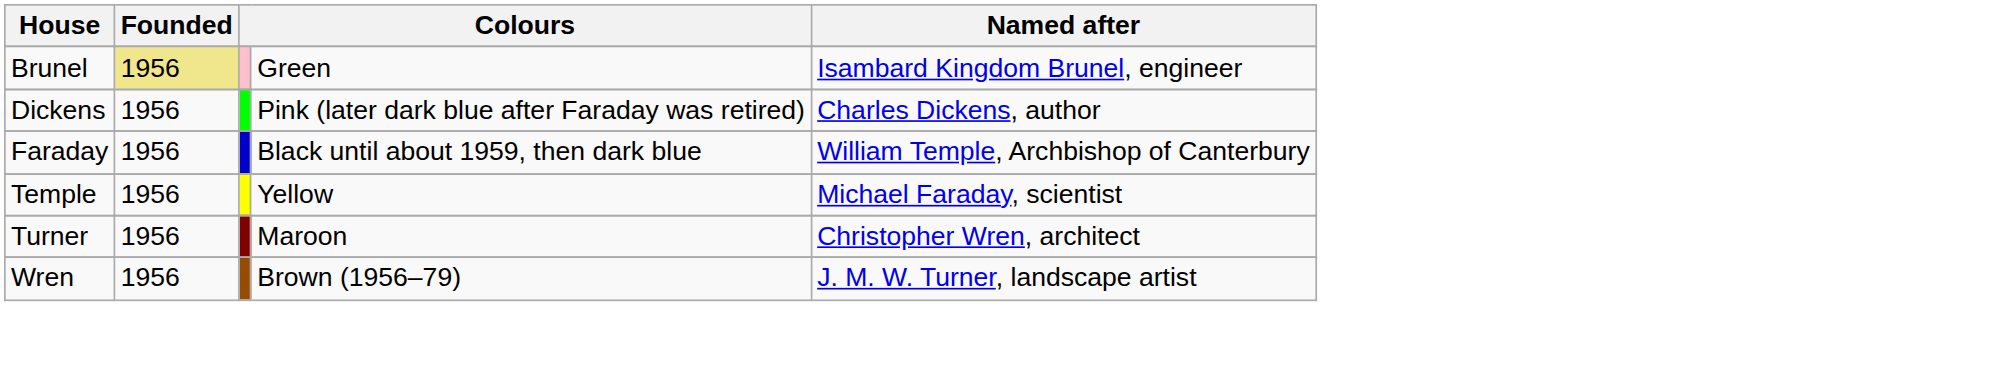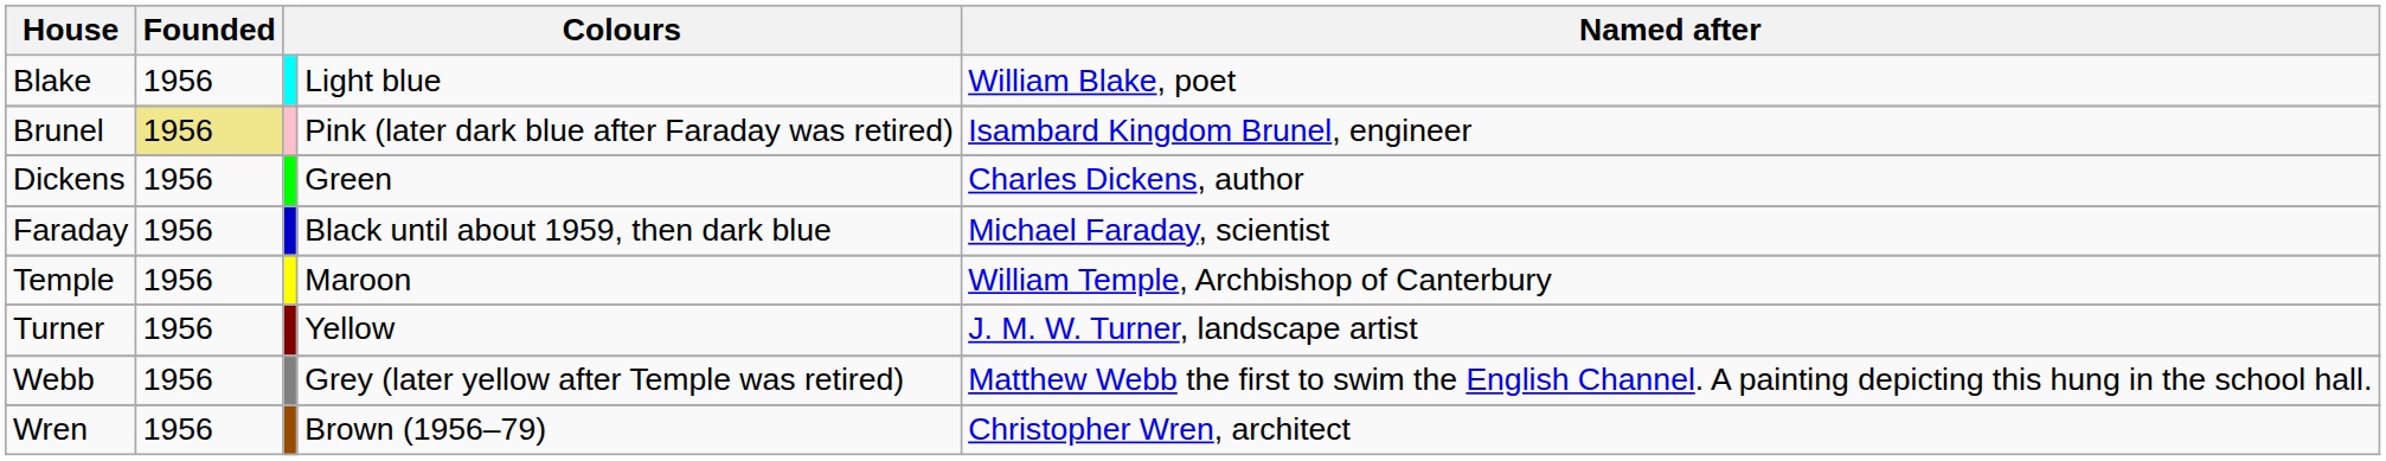+ row: Blake | 1956 | Light blue | William Blake, poet
Brunel | column 4: Green -> Pink (later dark blue after Faraday was retired)
Dickens | column 4: Pink (later dark blue after Faraday was retired) -> Green
Faraday | Named after: William Temple, Archbishop of Canterbury -> Michael Faraday, scientist
Temple | column 4: Yellow -> Maroon
Temple | Named after: Michael Faraday, scientist -> William Temple, Archbishop of Canterbury
Turner | column 4: Maroon -> Yellow
Turner | Named after: Christopher Wren, architect -> J. M. W. Turner, landscape artist
+ row: Webb | 1956 | Grey (later yellow after Temple was retired) | Matthew Webb the first to swim the English Channel. A painting depicting this hung in the school hall.
Wren | Named after: J. M. W. Turner, landscape artist -> Christopher Wren, architect
